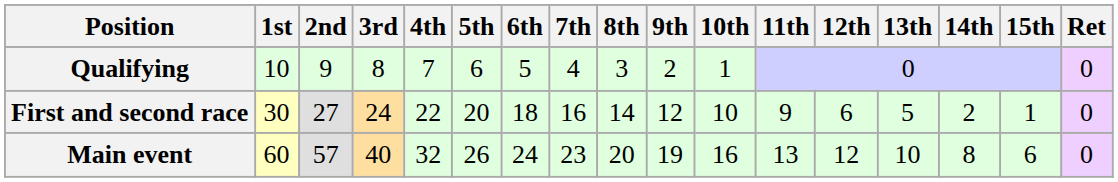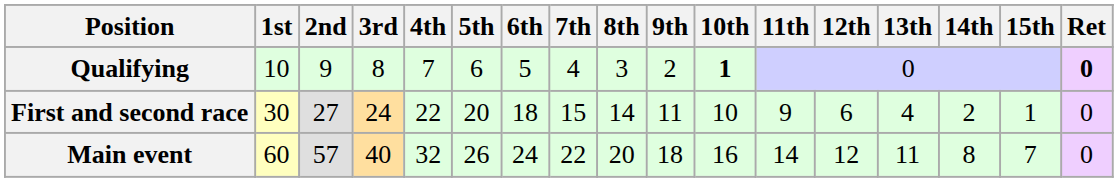Qualifying | 10th: normal -> bold
Qualifying | Ret: normal -> bold
First and second race | 7th: 16 -> 15
First and second race | 9th: 12 -> 11
First and second race | 13th: 5 -> 4
Main event | 7th: 23 -> 22
Main event | 9th: 19 -> 18
Main event | 11th: 13 -> 14
Main event | 13th: 10 -> 11
Main event | 15th: 6 -> 7
